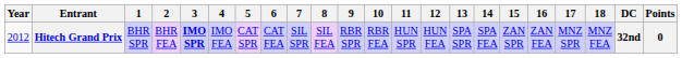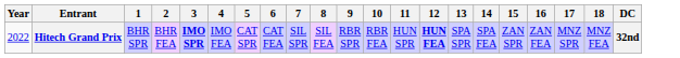- column: Points | 0
Hitech Grand Prix | Year: 2012 -> 2022
Hitech Grand Prix | 12: normal -> bold
